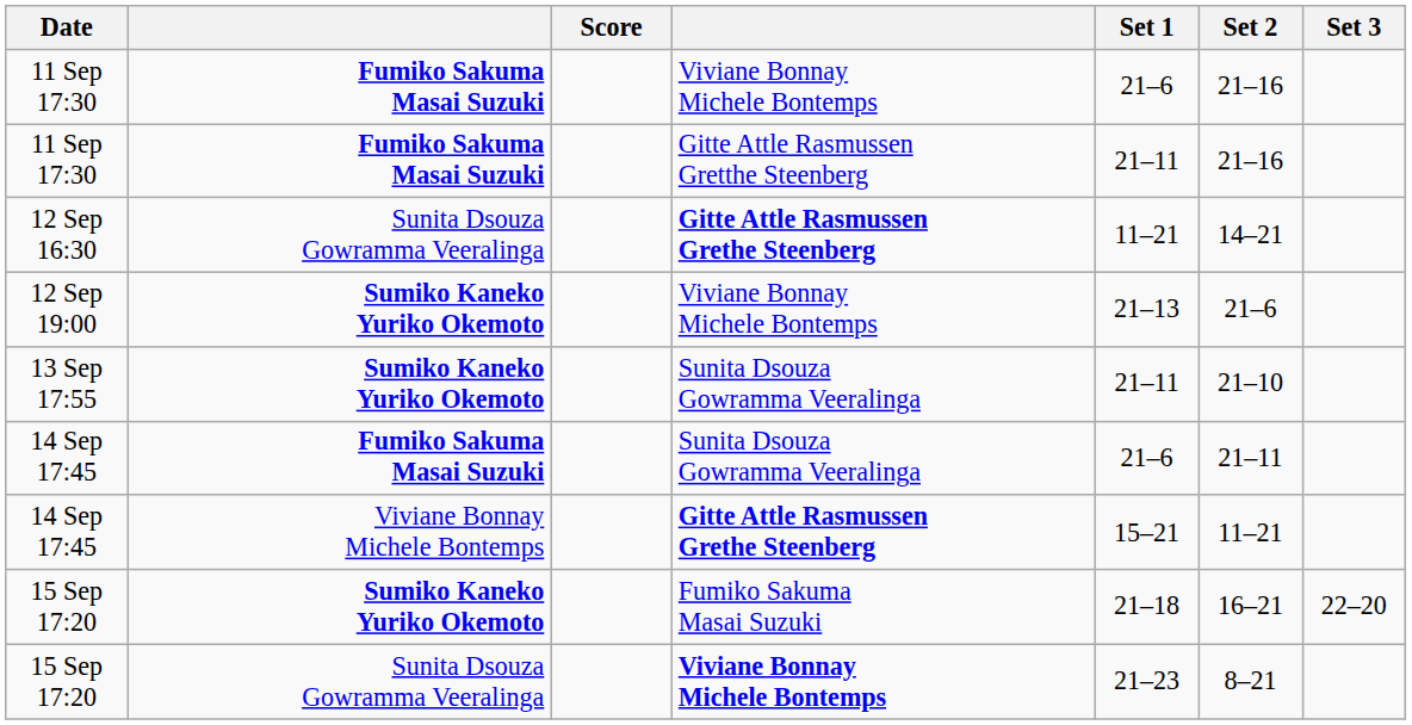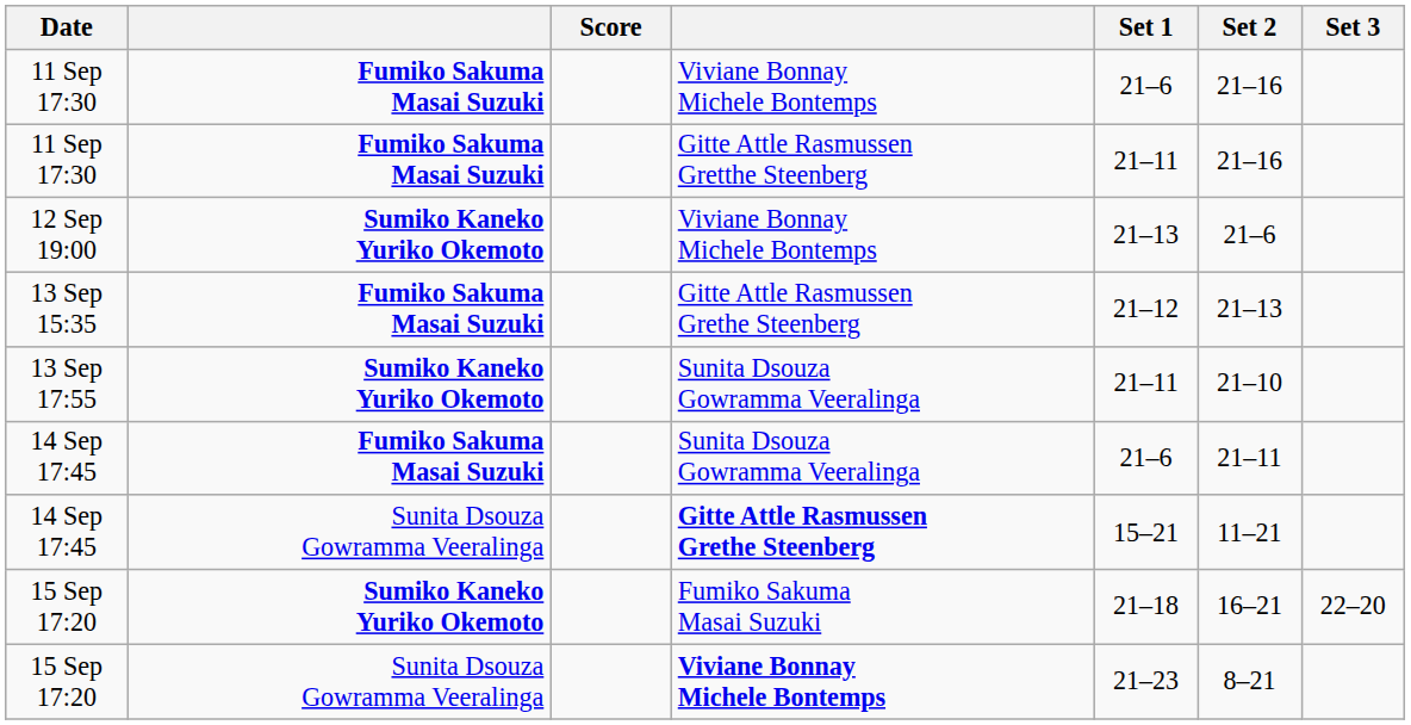- row: 12 Sep 16:30 | Sunita Dsouza Gowramma Veeralinga | Gitte Attle Rasmussen Grethe Steenberg | 11–21 | 14–21
+ row: 13 Sep 15:35 | Fumiko Sakuma Masai Suzuki | Gitte Attle Rasmussen Grethe Steenberg | 21–12 | 21–13
14 Sep 17:45 / Gitte Attle Rasmussen Grethe Steenberg | column 2: Viviane Bonnay Michele Bontemps -> Sunita Dsouza Gowramma Veeralinga
